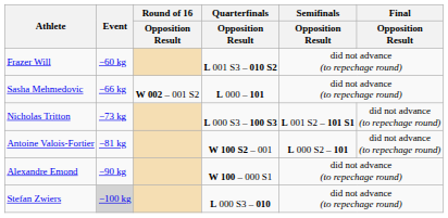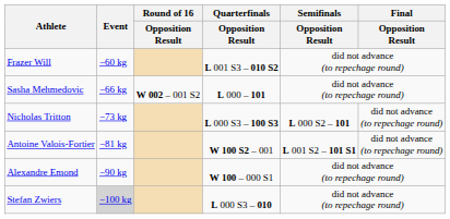Nicholas Tritton | Semifinals / Opposition Result: L 001 S2 – 101 S1 -> L 000 S2 – 101
Antoine Valois-Fortier | Semifinals / Opposition Result: L 000 S2 – 101 -> L 001 S2 – 101 S1
